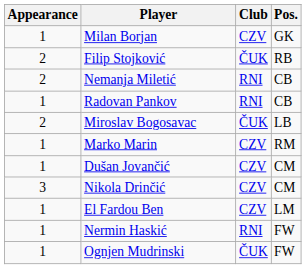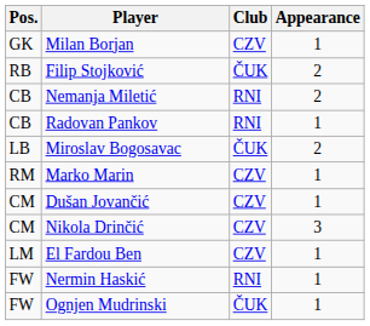columns swapped: Pos. <-> Appearance
